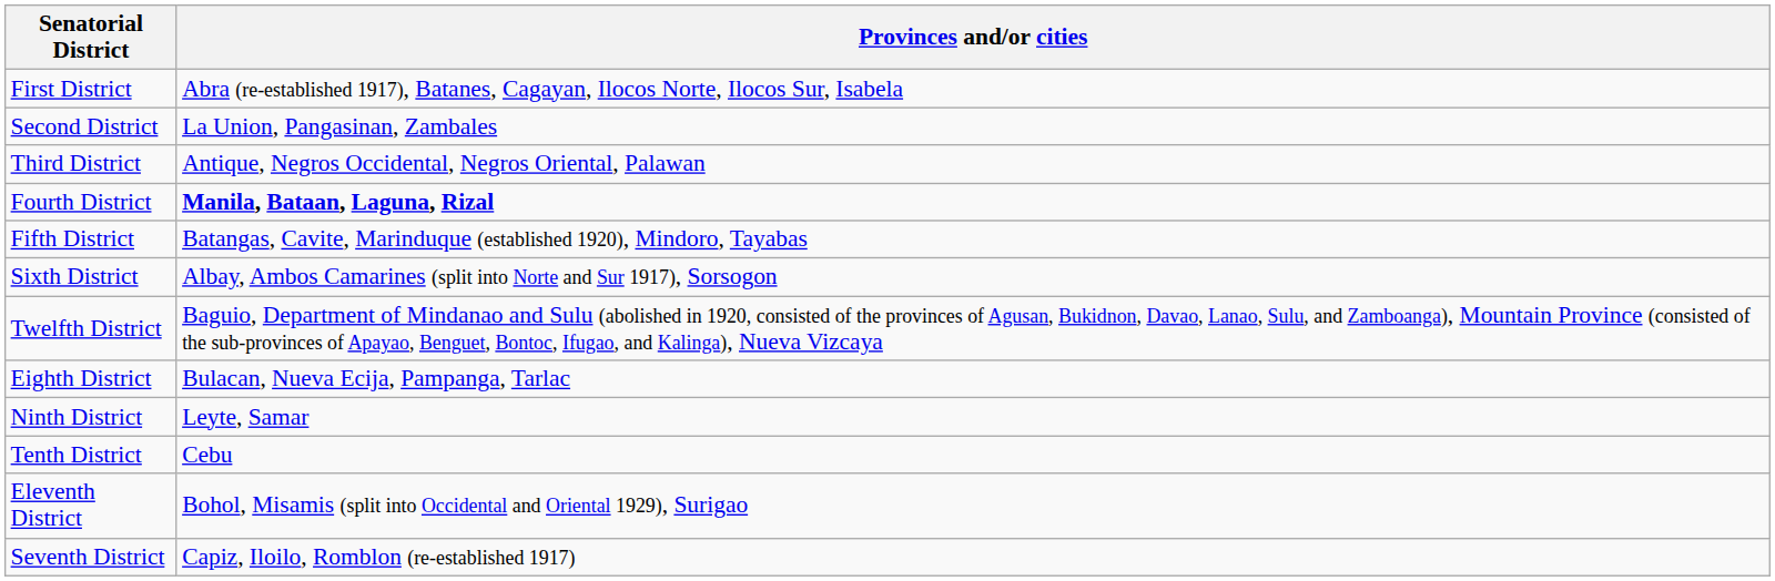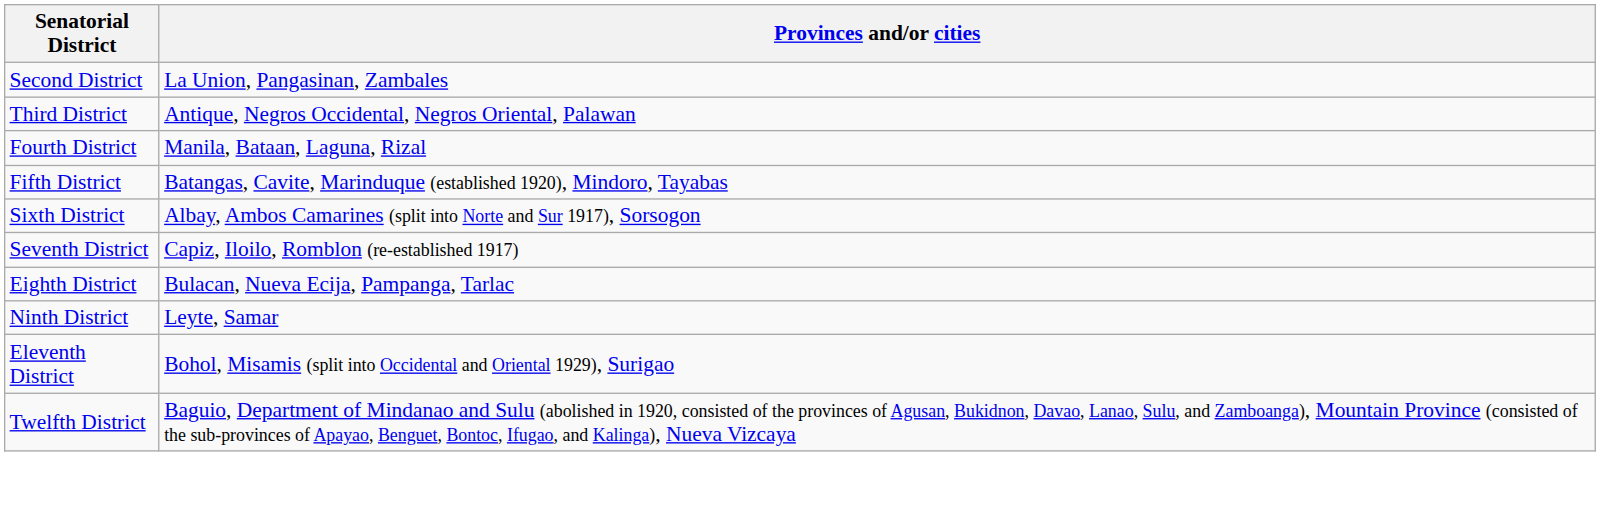- row: First District | Abra (re-established 1917), Batanes, Cagayan, Ilocos Norte, Ilocos Sur, Isabela
Fourth District | Provinces and/or cities: bold -> normal
rows swapped: Seventh District <-> Twelfth District
- row: Tenth District | Cebu
